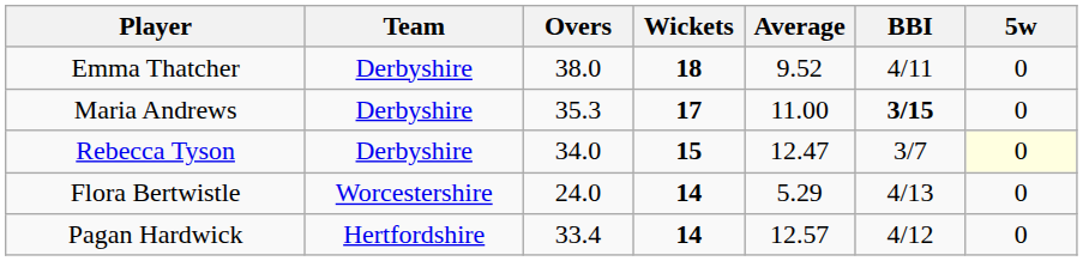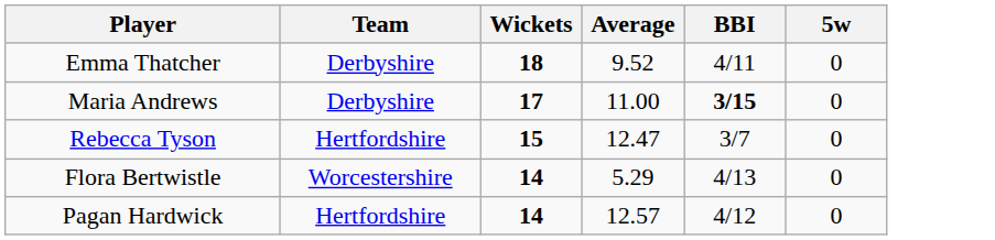- column: Overs | 38.0 | 35.3 | 34.0 | 24.0 | 33.4
Rebecca Tyson | Team: Derbyshire -> Hertfordshire
Rebecca Tyson | 5w: lightyellow background -> no background
